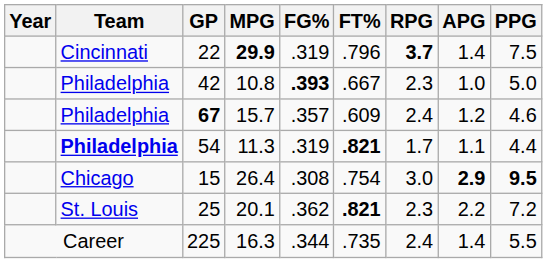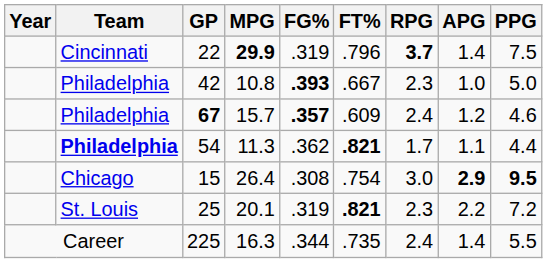67 | FG%: normal -> bold
54 | FG%: .319 -> .362
25 | FG%: .362 -> .319
